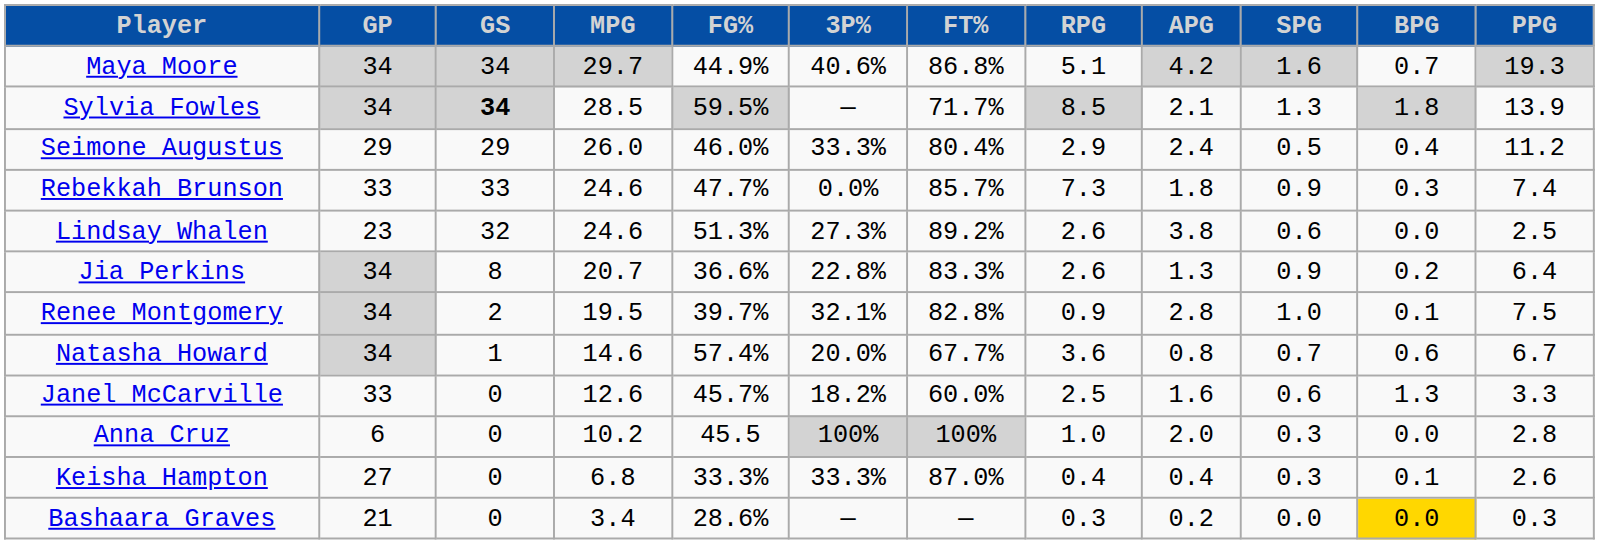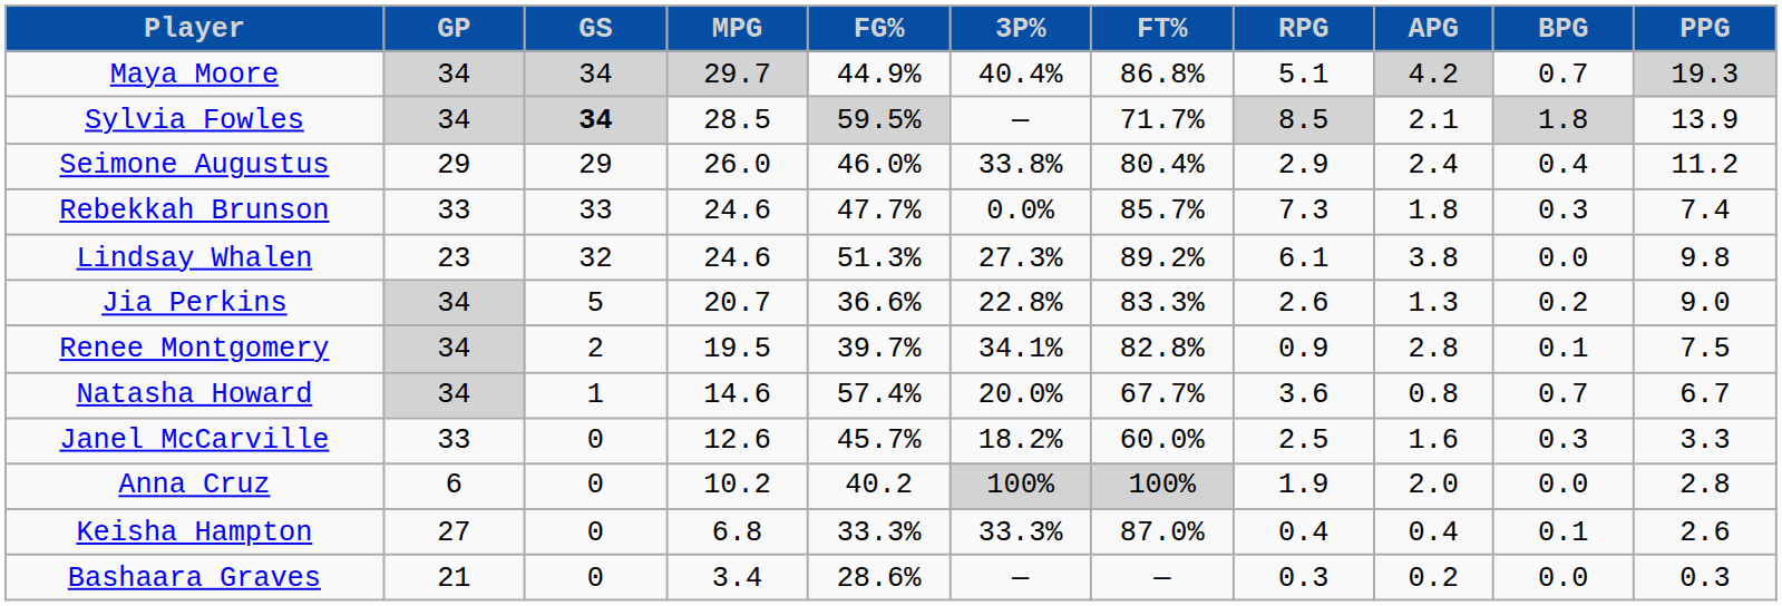- column: SPG | 1.6 | 1.3 | 0.5 | 0.9 | 0.6 | 0.9 | 1.0 | 0.7 | 0.6 | 0.3 | 0.3 | 0.0
Maya Moore | 3P%: 40.6% -> 40.4%
Seimone Augustus | 3P%: 33.3% -> 33.8%
Lindsay Whalen | RPG: 2.6 -> 6.1
Lindsay Whalen | PPG: 2.5 -> 9.8
Jia Perkins | GS: 8 -> 5
Jia Perkins | PPG: 6.4 -> 9.0
Renee Montgomery | 3P%: 32.1% -> 34.1%
Natasha Howard | BPG: 0.6 -> 0.7
Janel McCarville | BPG: 1.3 -> 0.3
Anna Cruz | FG%: 45.5 -> 40.2
Anna Cruz | RPG: 1.0 -> 1.9
Bashaara Graves | BPG: gold background -> no background
